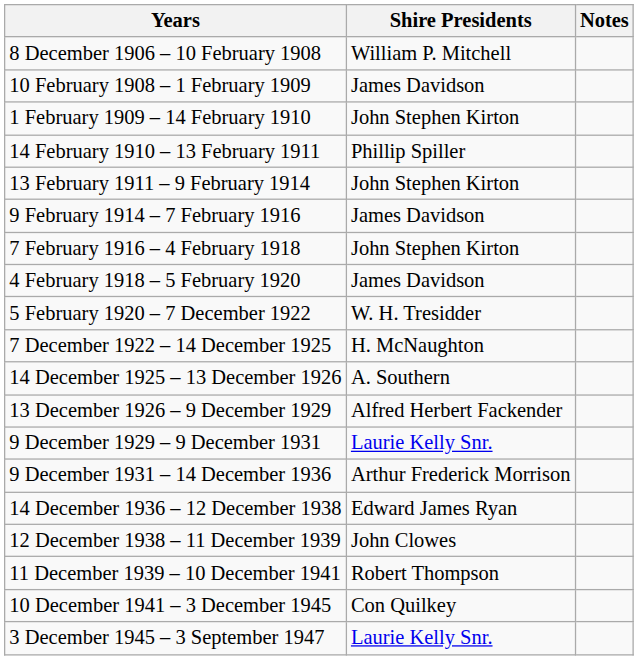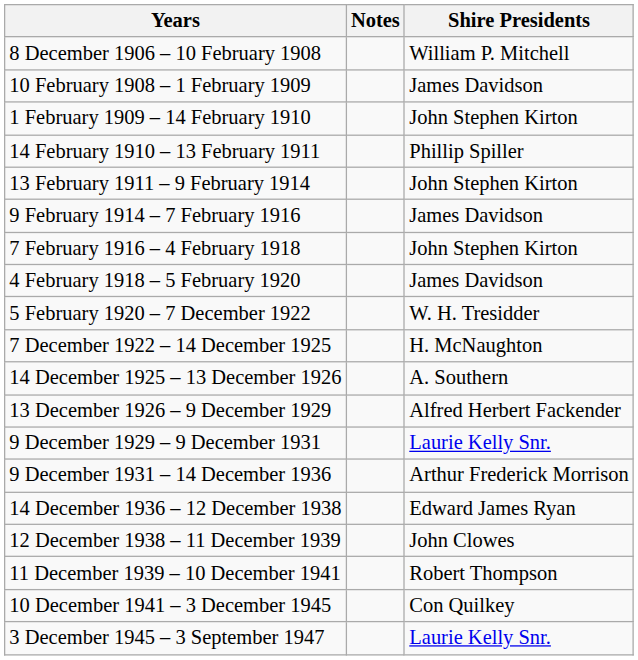columns swapped: Shire Presidents <-> Notes
